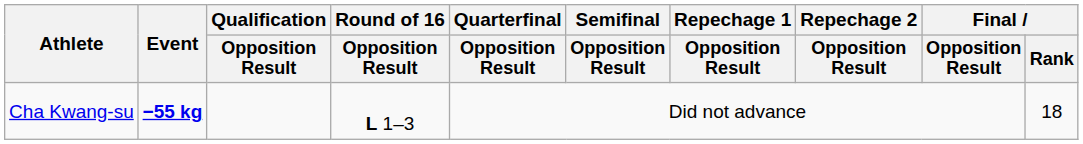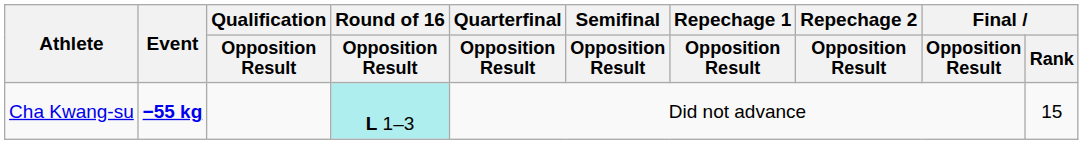Cha Kwang-su | Round of 16 / Opposition Result: no background -> paleturquoise background
Cha Kwang-su | Final / Rank: 18 -> 15
